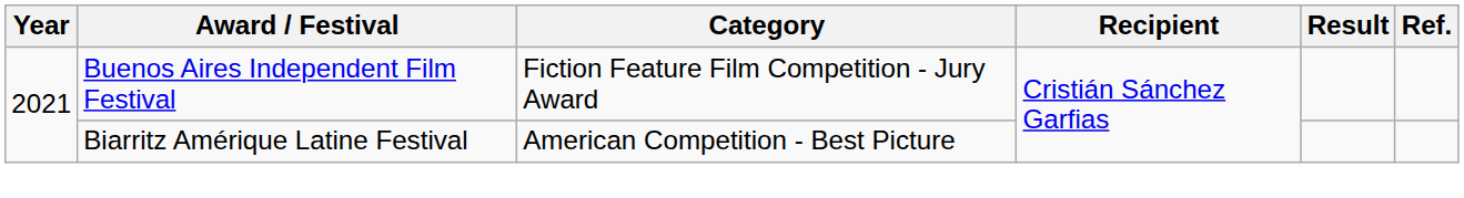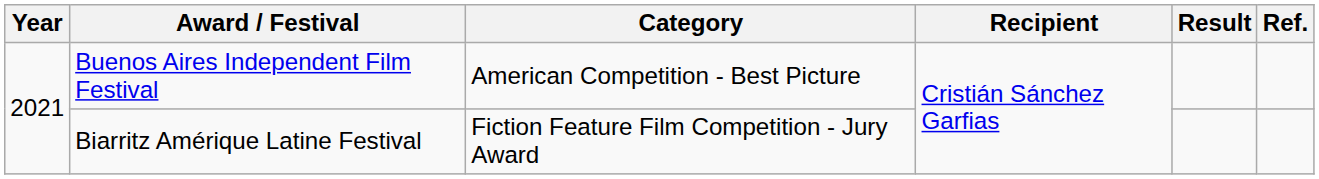Buenos Aires Independent Film Festival | Category: Fiction Feature Film Competition - Jury Award -> American Competition - Best Picture
Biarritz Amérique Latine Festival | Category: American Competition - Best Picture -> Fiction Feature Film Competition - Jury Award
